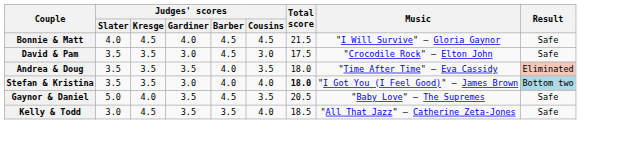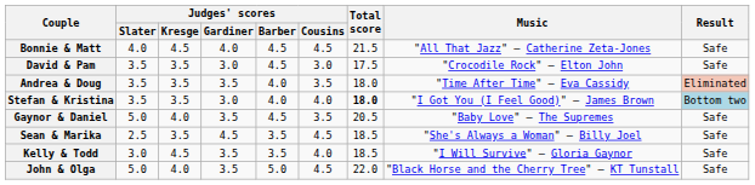Bonnie & Matt | Music: "I Will Survive" — Gloria Gaynor -> "All That Jazz" — Catherine Zeta-Jones
+ row: Sean & Marika | 2.5 | 3.5 | 4.5 | 3.5 | 4.5 | 18.5 | "She's Always a Woman" — Billy Joel | Safe
Kelly & Todd | Music: "All That Jazz" — Catherine Zeta-Jones -> "I Will Survive" — Gloria Gaynor
+ row: John & Olga | 5.0 | 4.0 | 3.5 | 5.0 | 4.5 | 22.0 | "Black Horse and the Cherry Tree" — KT Tunstall | Safe
